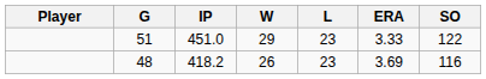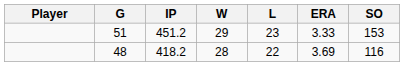51 | IP: 451.0 -> 451.2
51 | SO: 122 -> 153
48 | W: 26 -> 28
48 | L: 23 -> 22
